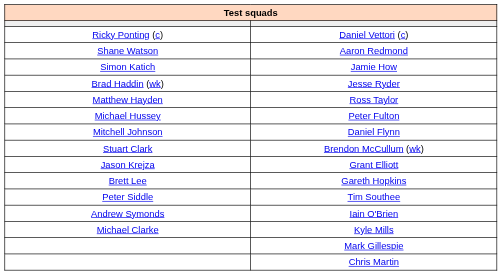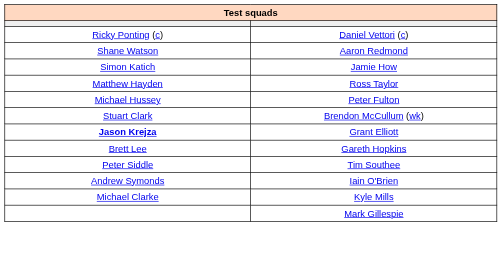- row: Brad Haddin (wk) | Jesse Ryder
- row: Mitchell Johnson | Daniel Flynn
Grant Elliott | column 1: normal -> bold
- row: Chris Martin
